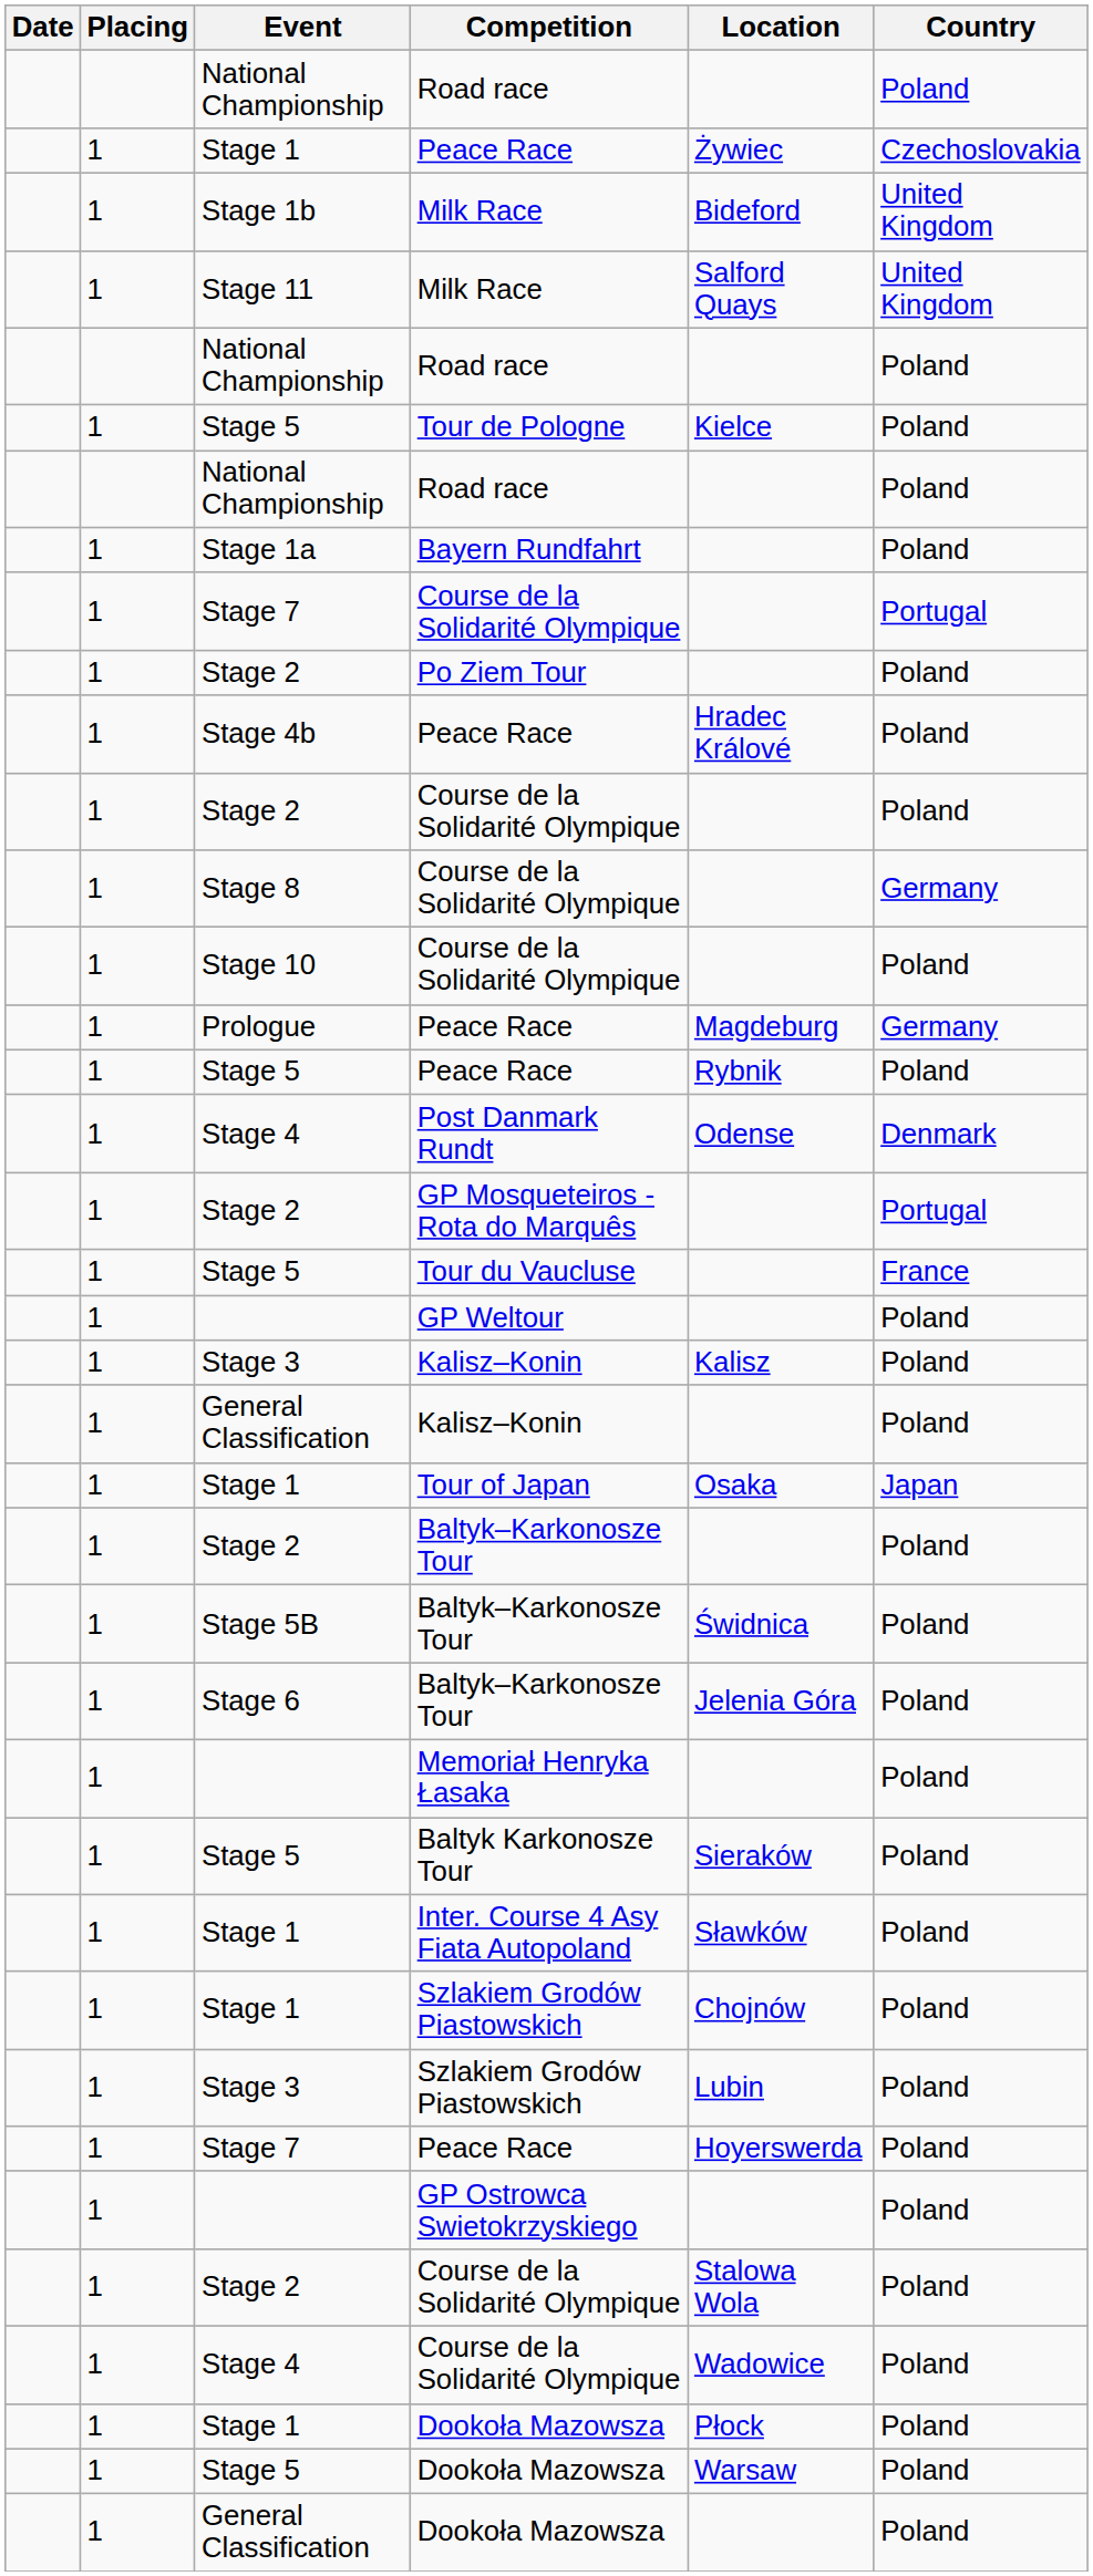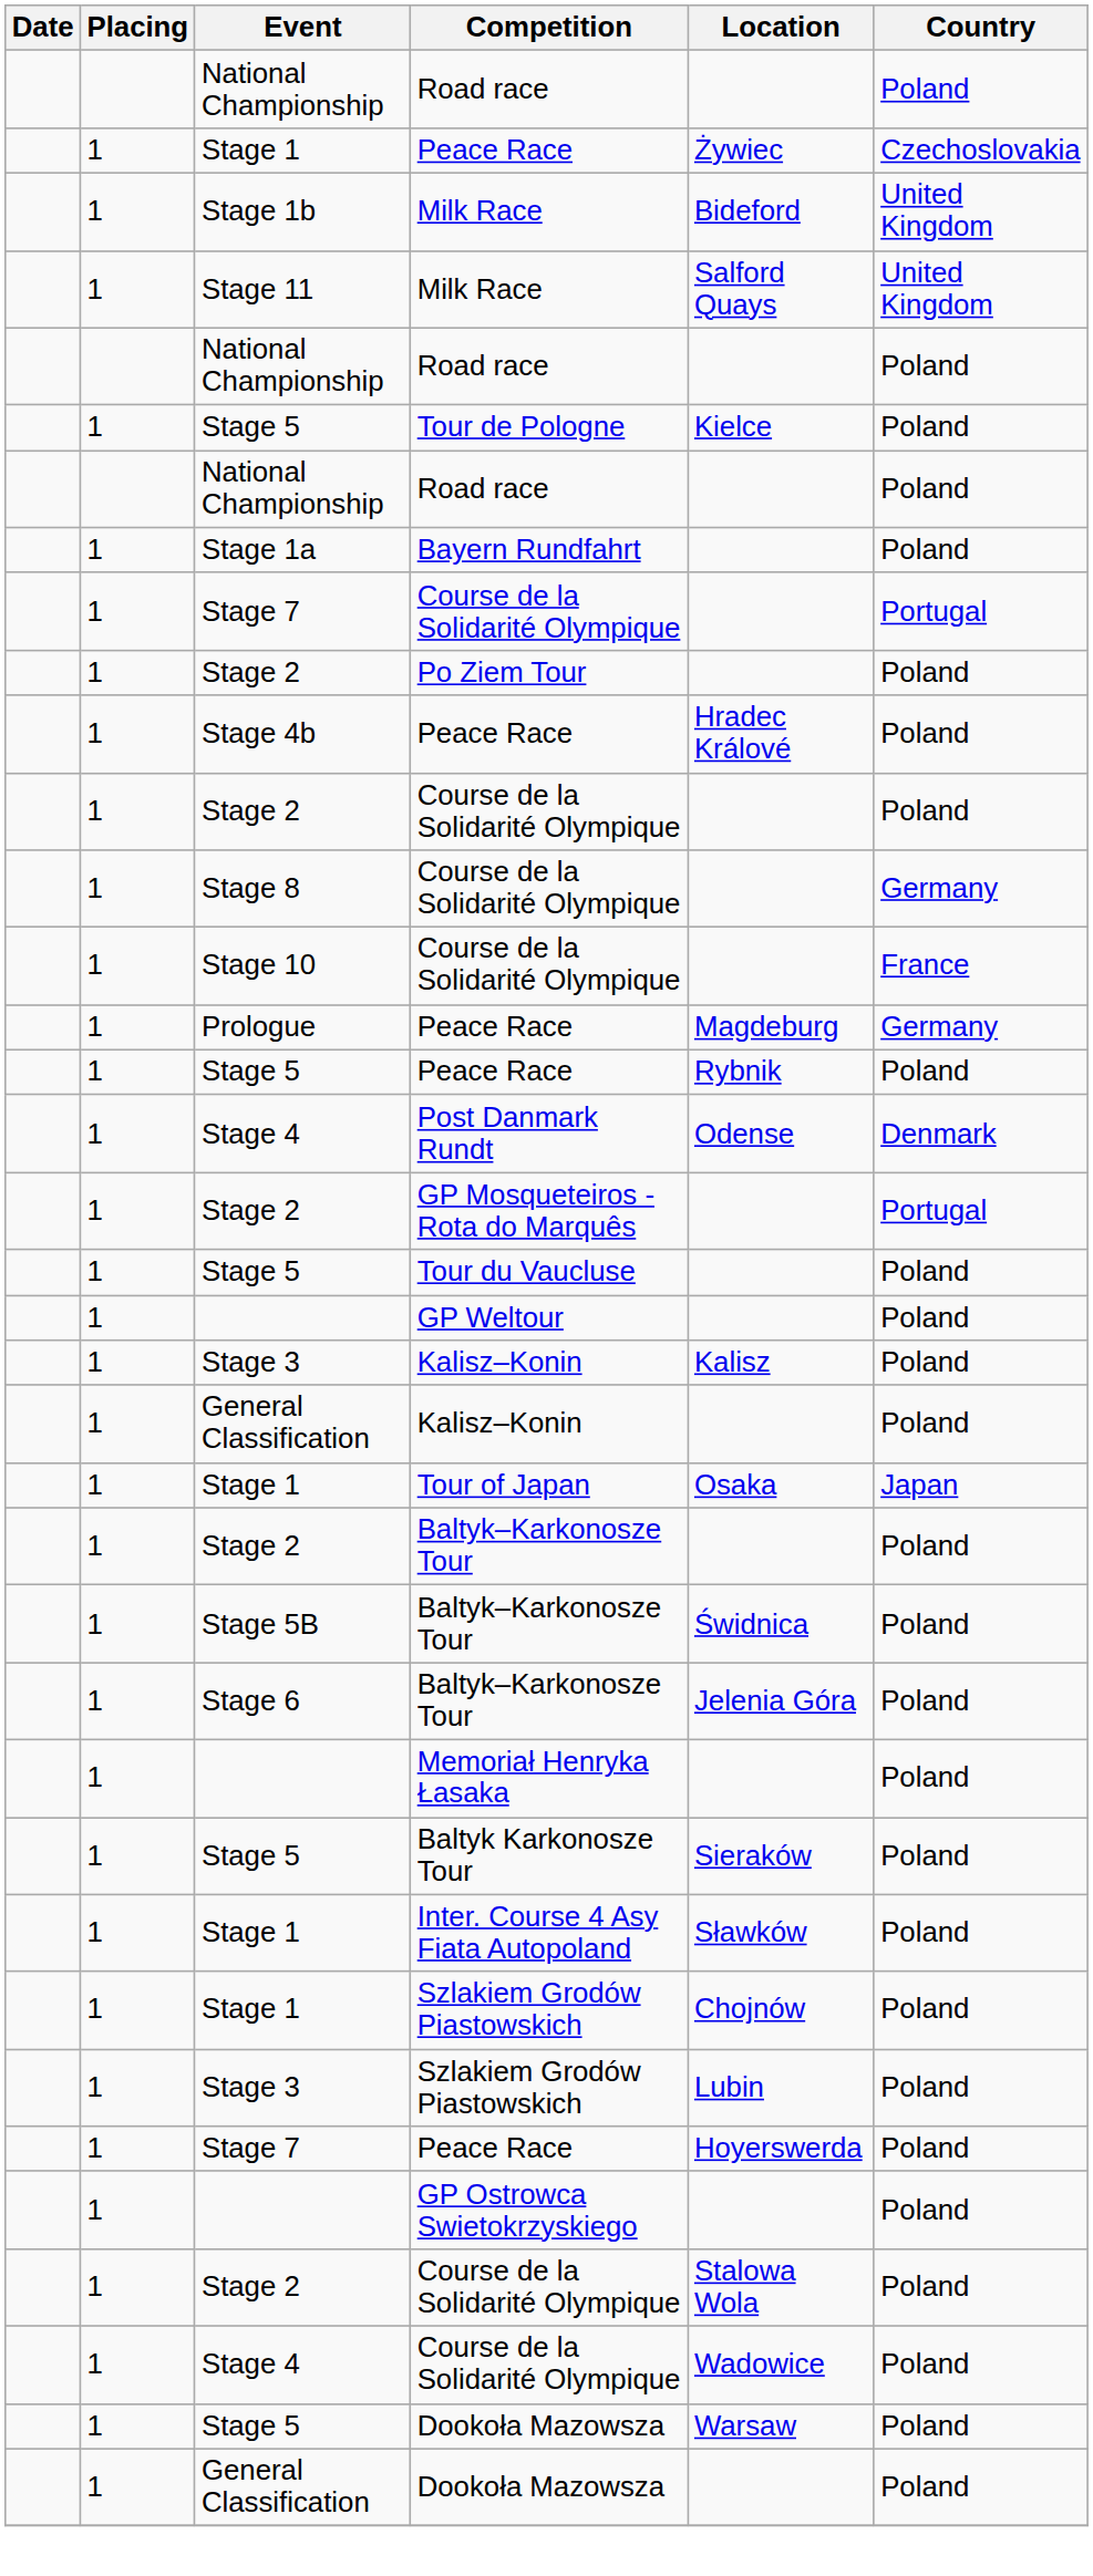Stage 10 / Course de la Solidarité Olympique | Country: Poland -> France
Tour du Vaucluse | Country: France -> Poland
- row: 1 | Stage 1 | Dookoła Mazowsza | Płock | Poland
